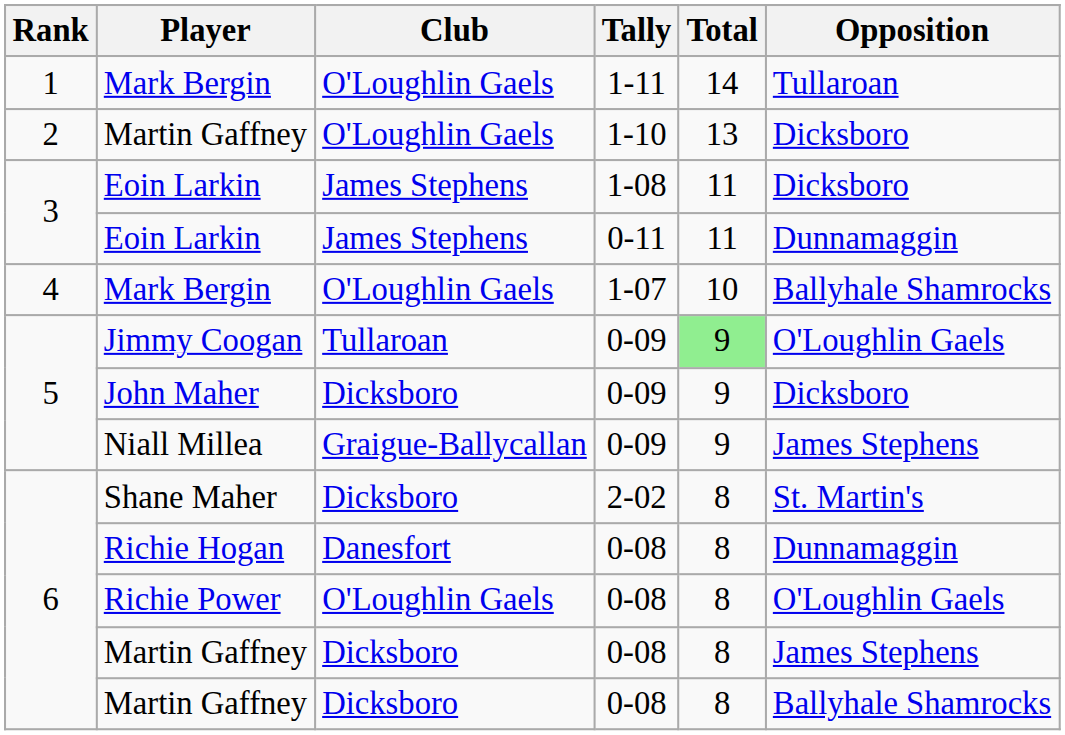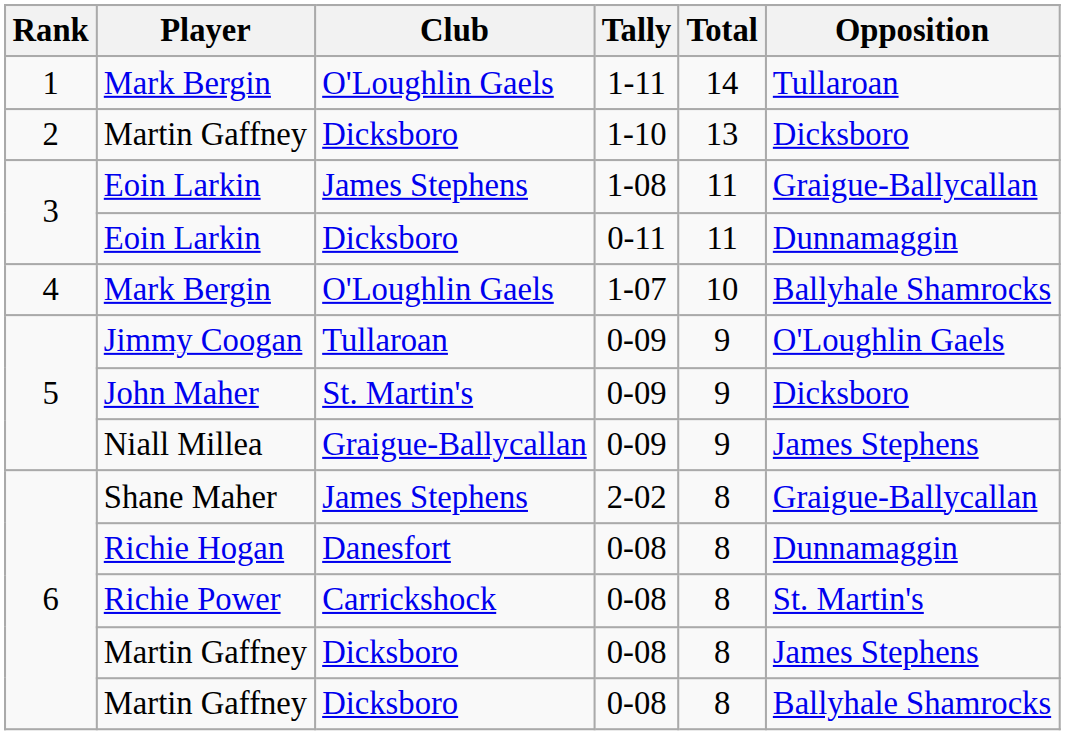Martin Gaffney / 1-10 | Club: O'Loughlin Gaels -> Dicksboro
Eoin Larkin / 1-08 | Opposition: Dicksboro -> Graigue-Ballycallan
Eoin Larkin / 0-11 | Club: James Stephens -> Dicksboro
Jimmy Coogan | Total: lightgreen background -> no background
John Maher | Club: Dicksboro -> St. Martin's
Shane Maher | Club: Dicksboro -> James Stephens
Shane Maher | Opposition: St. Martin's -> Graigue-Ballycallan
Richie Power | Club: O'Loughlin Gaels -> Carrickshock
Richie Power | Opposition: O'Loughlin Gaels -> St. Martin's
